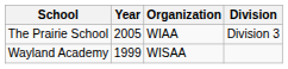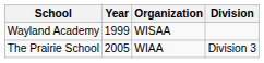rows swapped: Wayland Academy <-> The Prairie School
